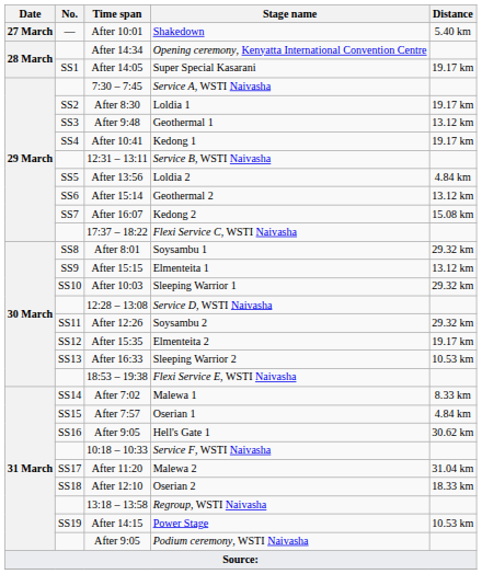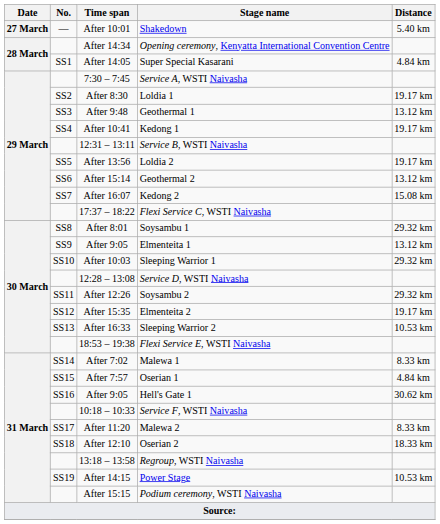Super Special Kasarani | Distance: 19.17 km -> 4.84 km
Loldia 2 | Distance: 4.84 km -> 19.17 km
Elmenteita 1 | Time span: After 15:15 -> After 9:05
Malewa 2 | Distance: 31.04 km -> 8.33 km
Podium ceremony, WSTI Naivasha | Time span: After 9:05 -> After 15:15
